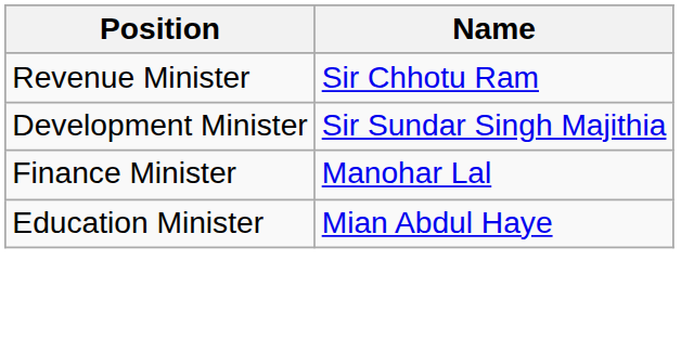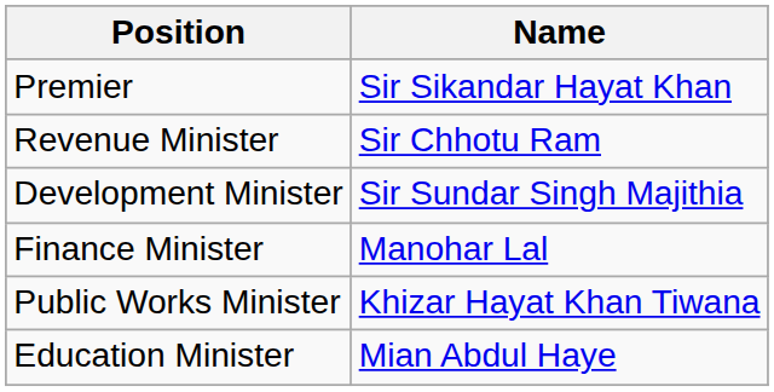+ row: Premier | Sir Sikandar Hayat Khan
+ row: Public Works Minister | Khizar Hayat Khan Tiwana
